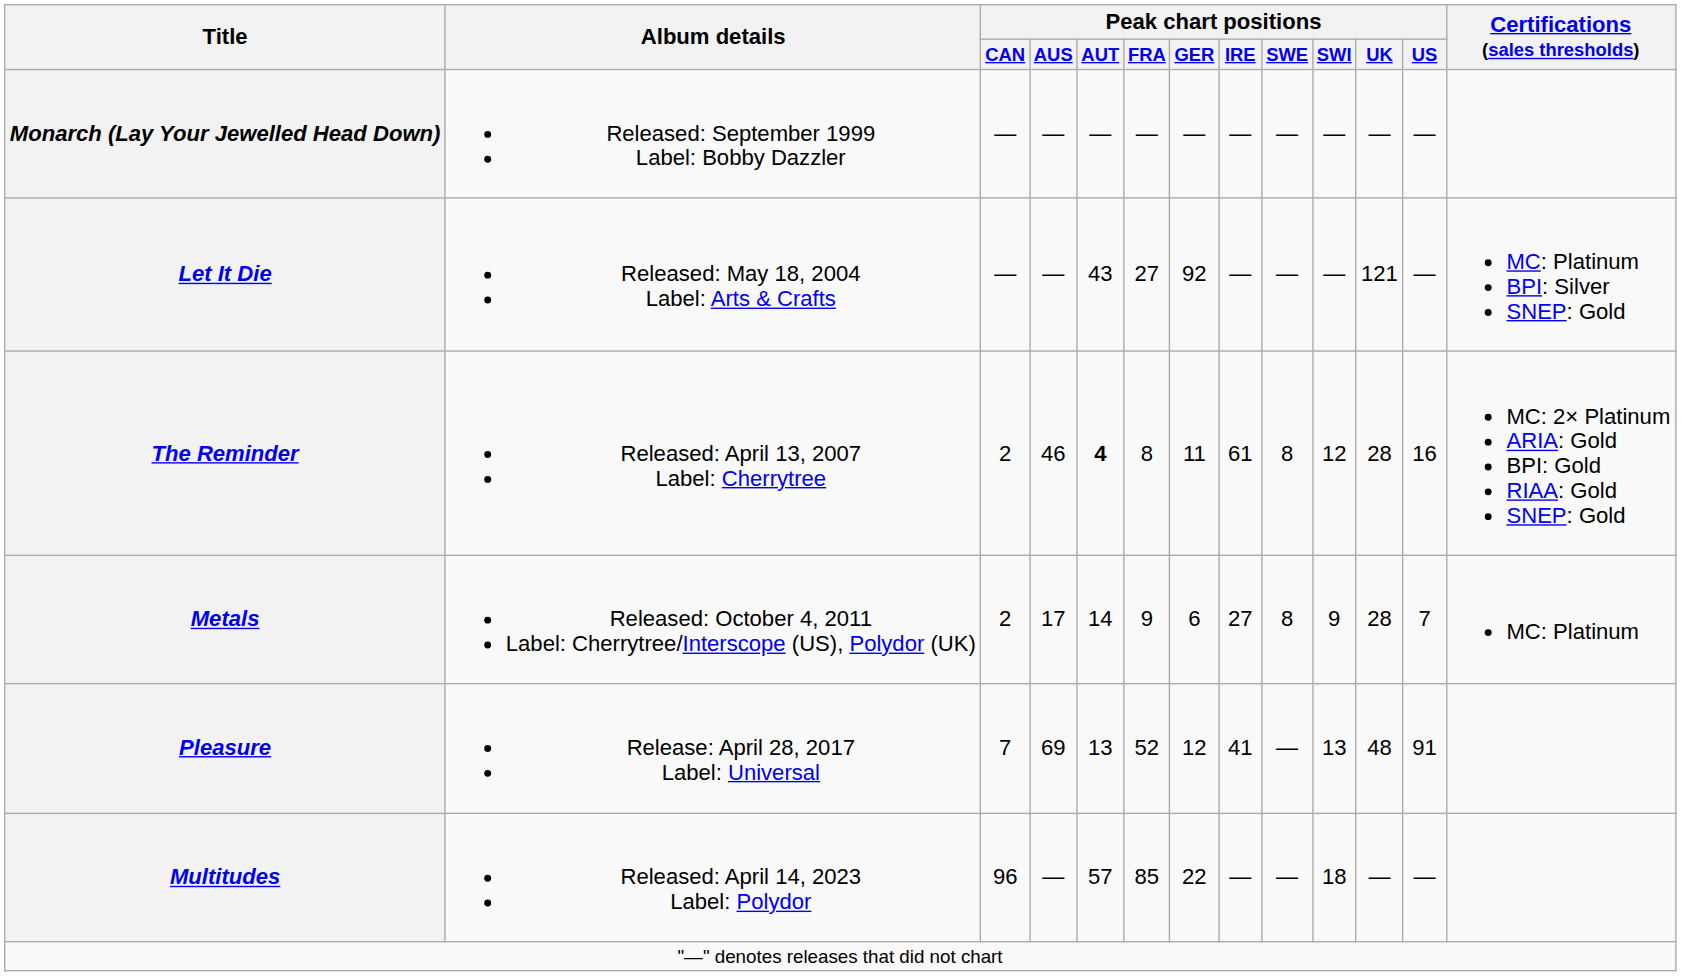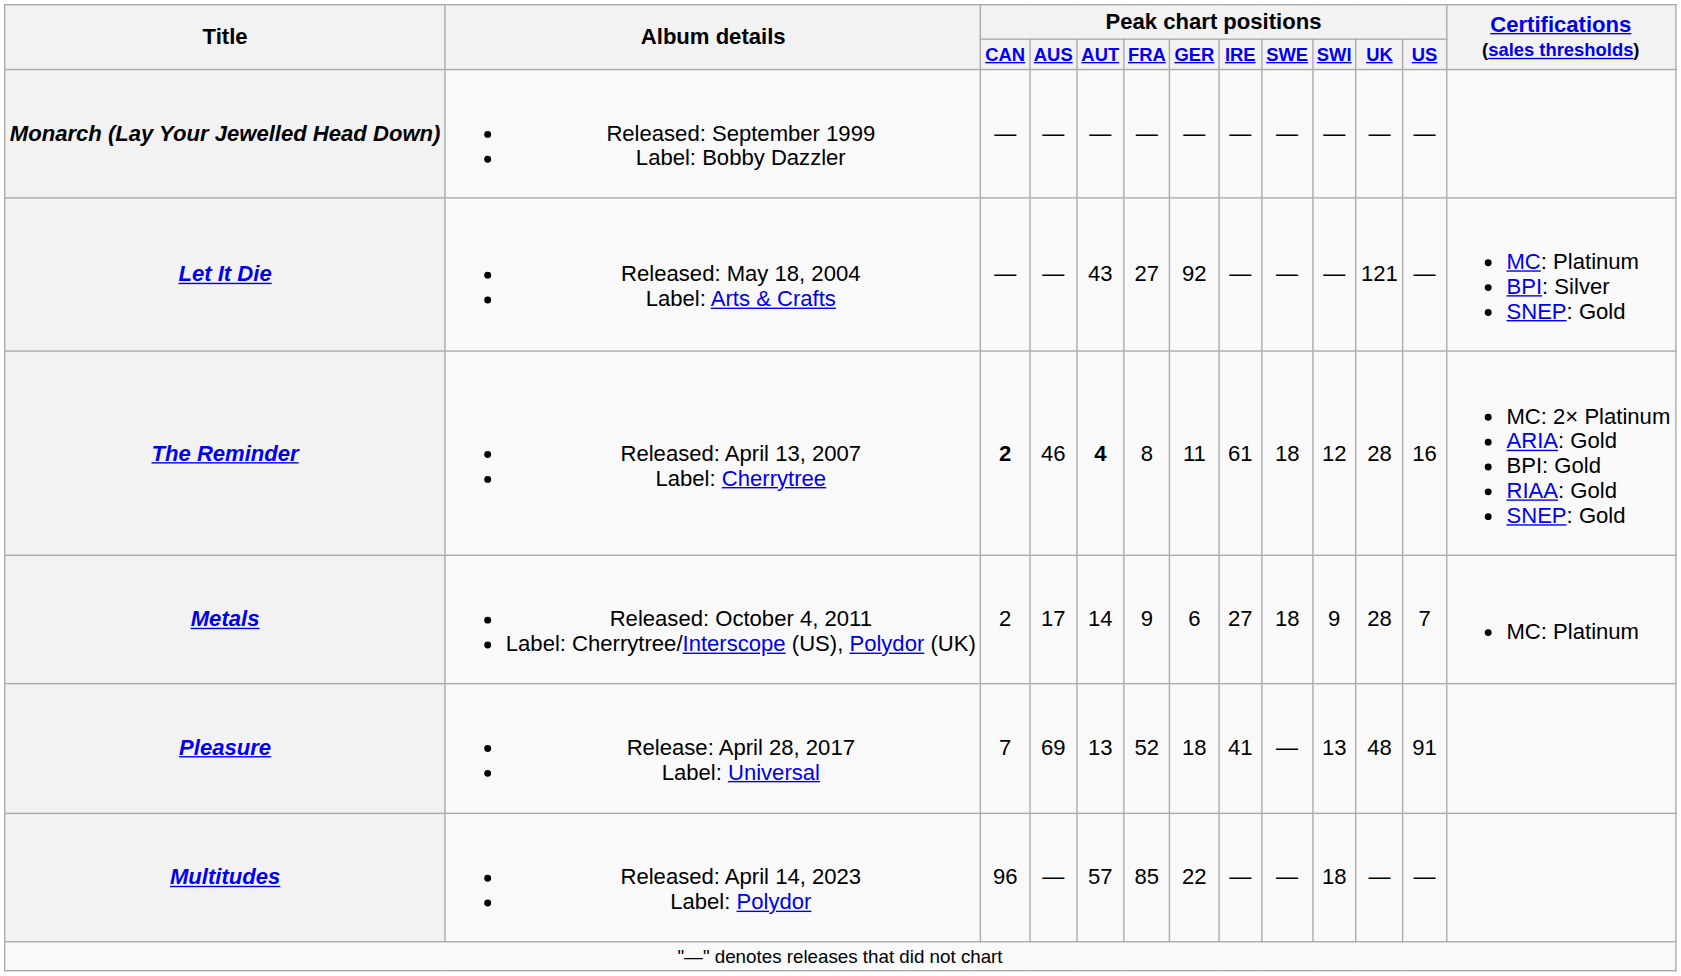The Reminder | Peak chart positions / CAN: normal -> bold
The Reminder | Peak chart positions / SWE: 8 -> 18
Metals | Peak chart positions / SWE: 8 -> 18
Pleasure | Peak chart positions / GER: 12 -> 18
